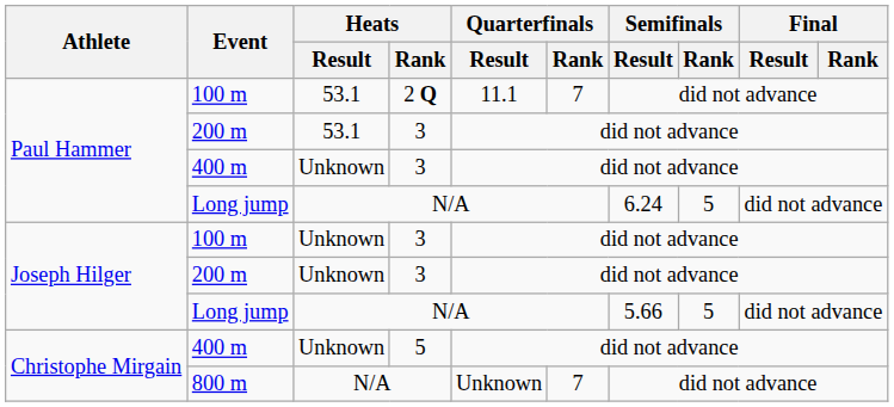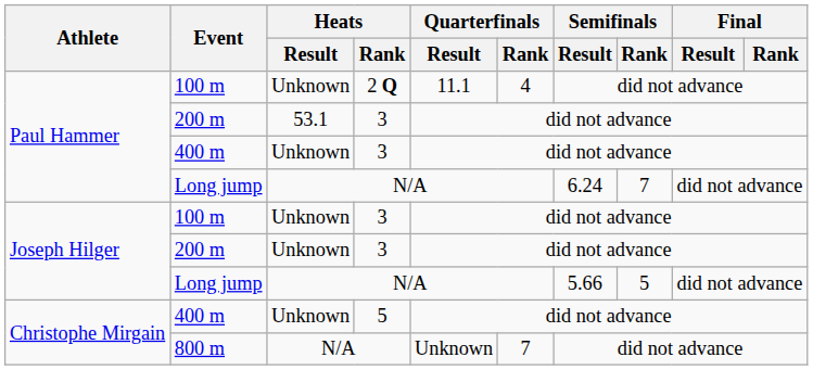Paul Hammer / 100 m | Heats / Result: 53.1 -> Unknown
Paul Hammer / 100 m | Quarterfinals / Rank: 7 -> 4
Paul Hammer / Long jump | Semifinals / Rank: 5 -> 7
